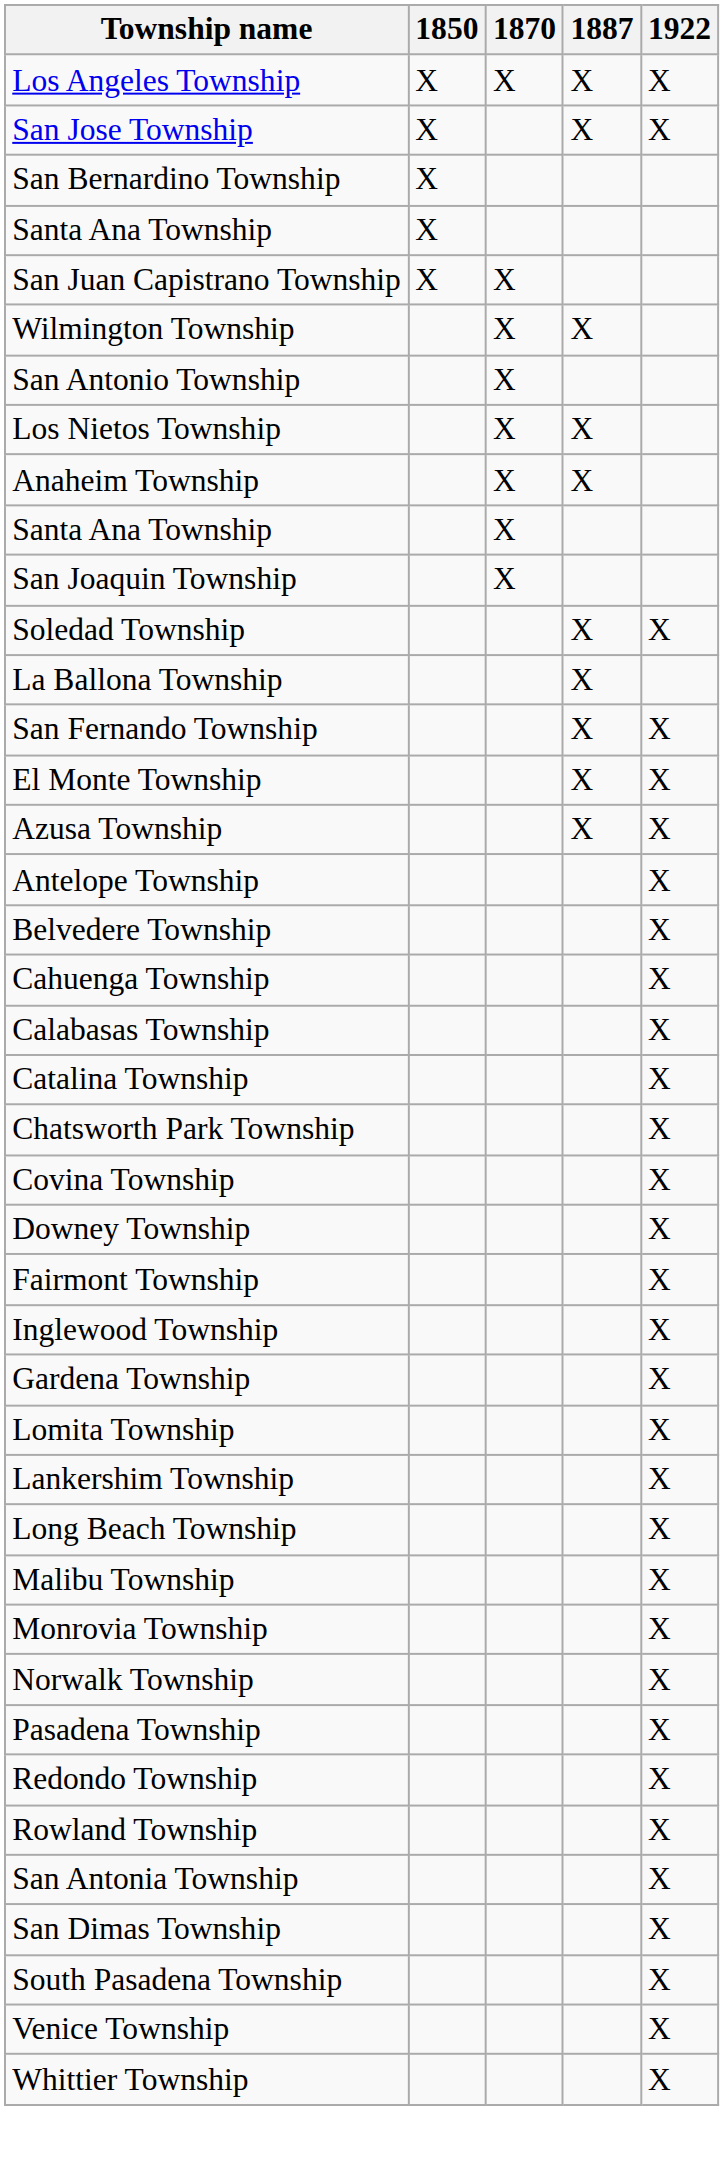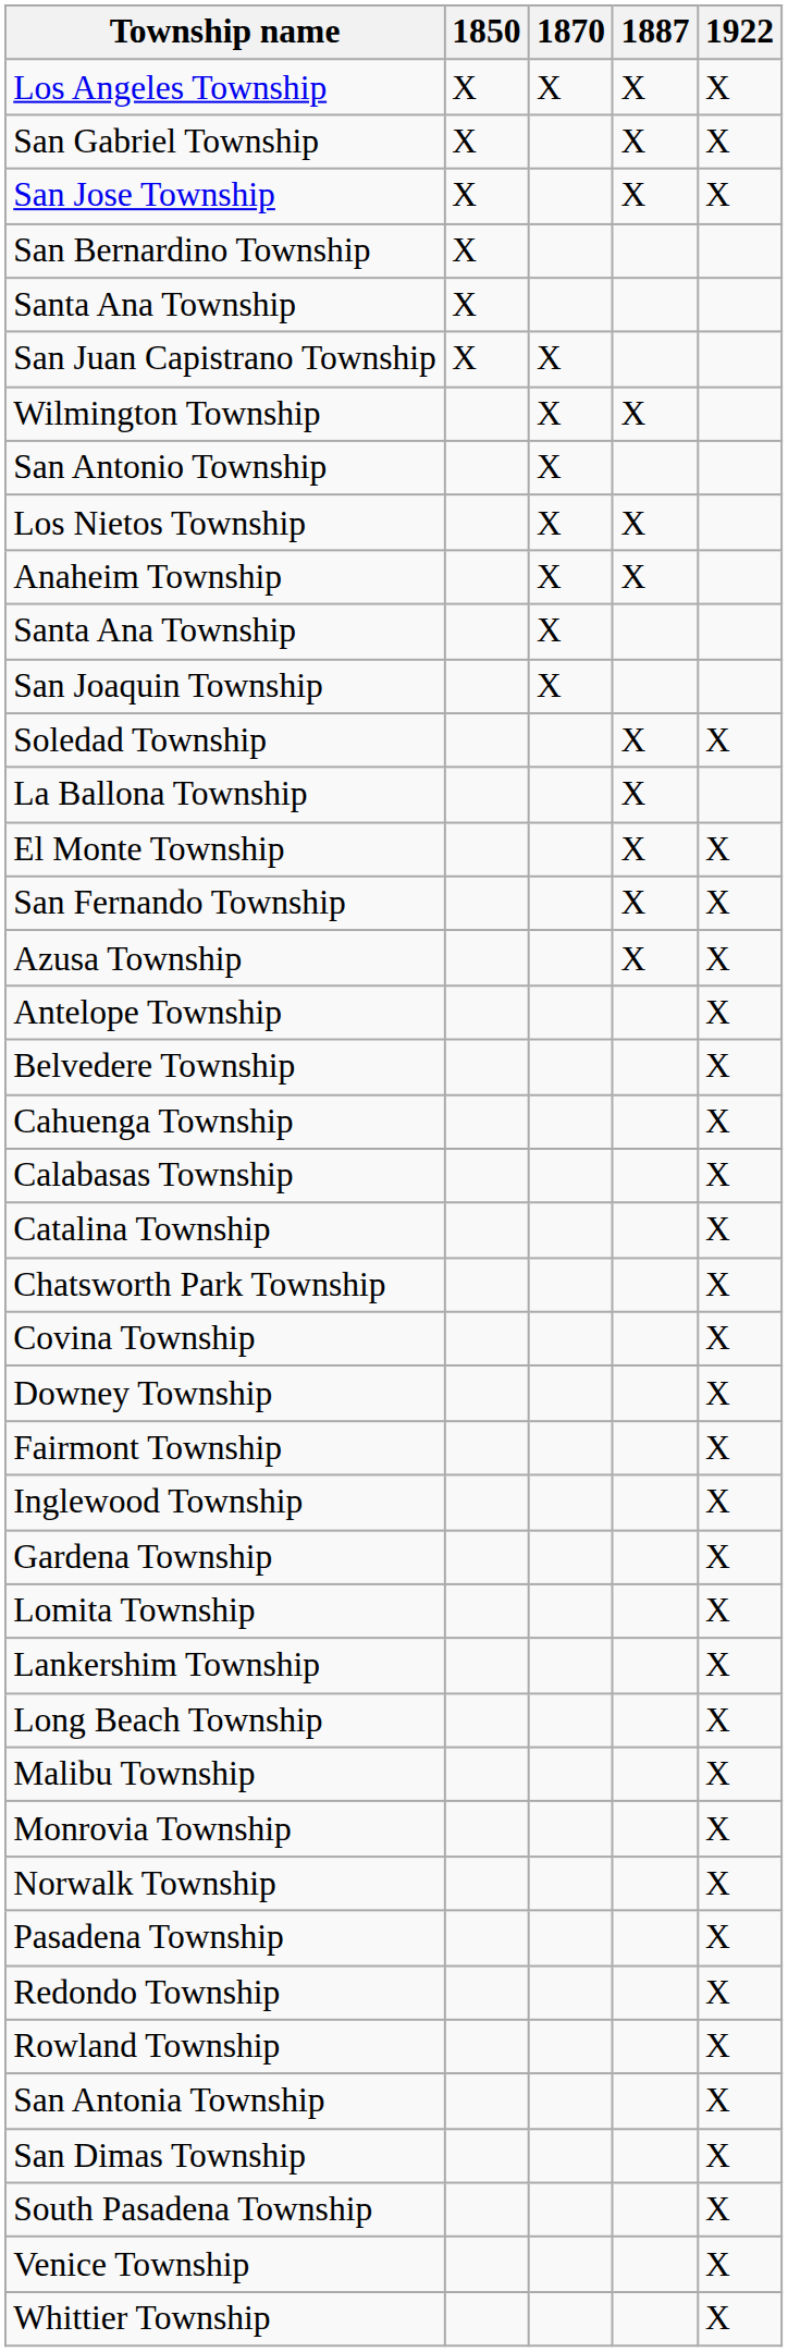+ row: San Gabriel Township | X | X | X
rows swapped: San Fernando Township <-> El Monte Township
